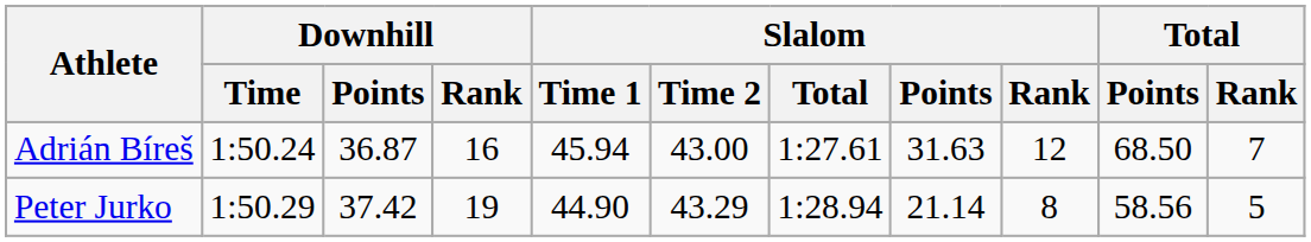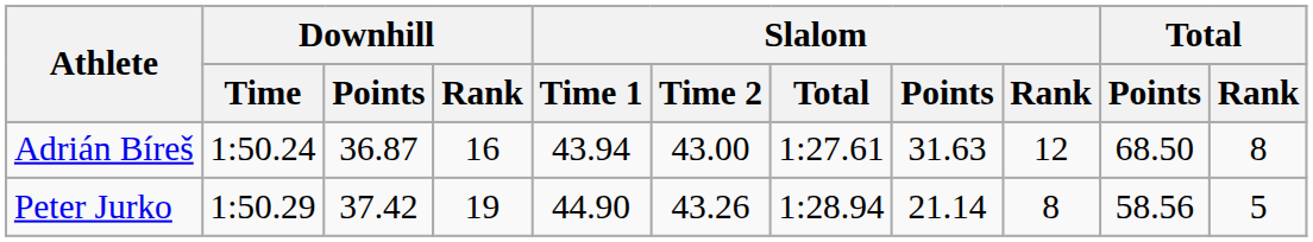Adrián Bíreš | Slalom / Time 1: 45.94 -> 43.94
Adrián Bíreš | Total / Rank: 7 -> 8
Peter Jurko | Slalom / Time 2: 43.29 -> 43.26
